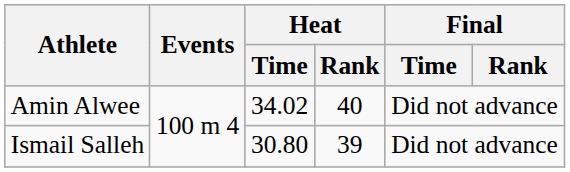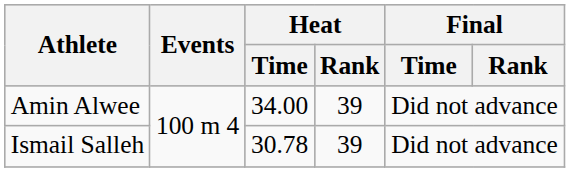Amin Alwee | Heat / Time: 34.02 -> 34.00
Amin Alwee | Heat / Rank: 40 -> 39
Ismail Salleh | Heat / Time: 30.80 -> 30.78
